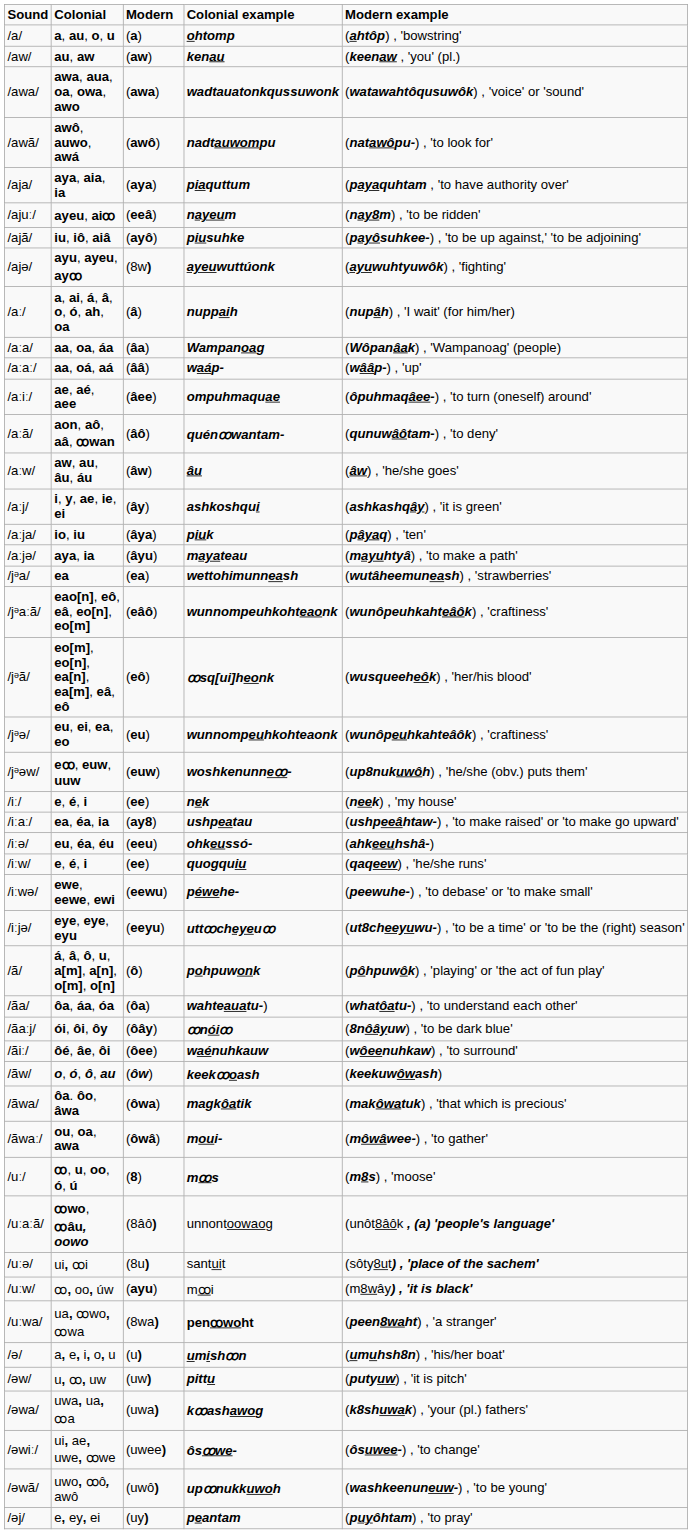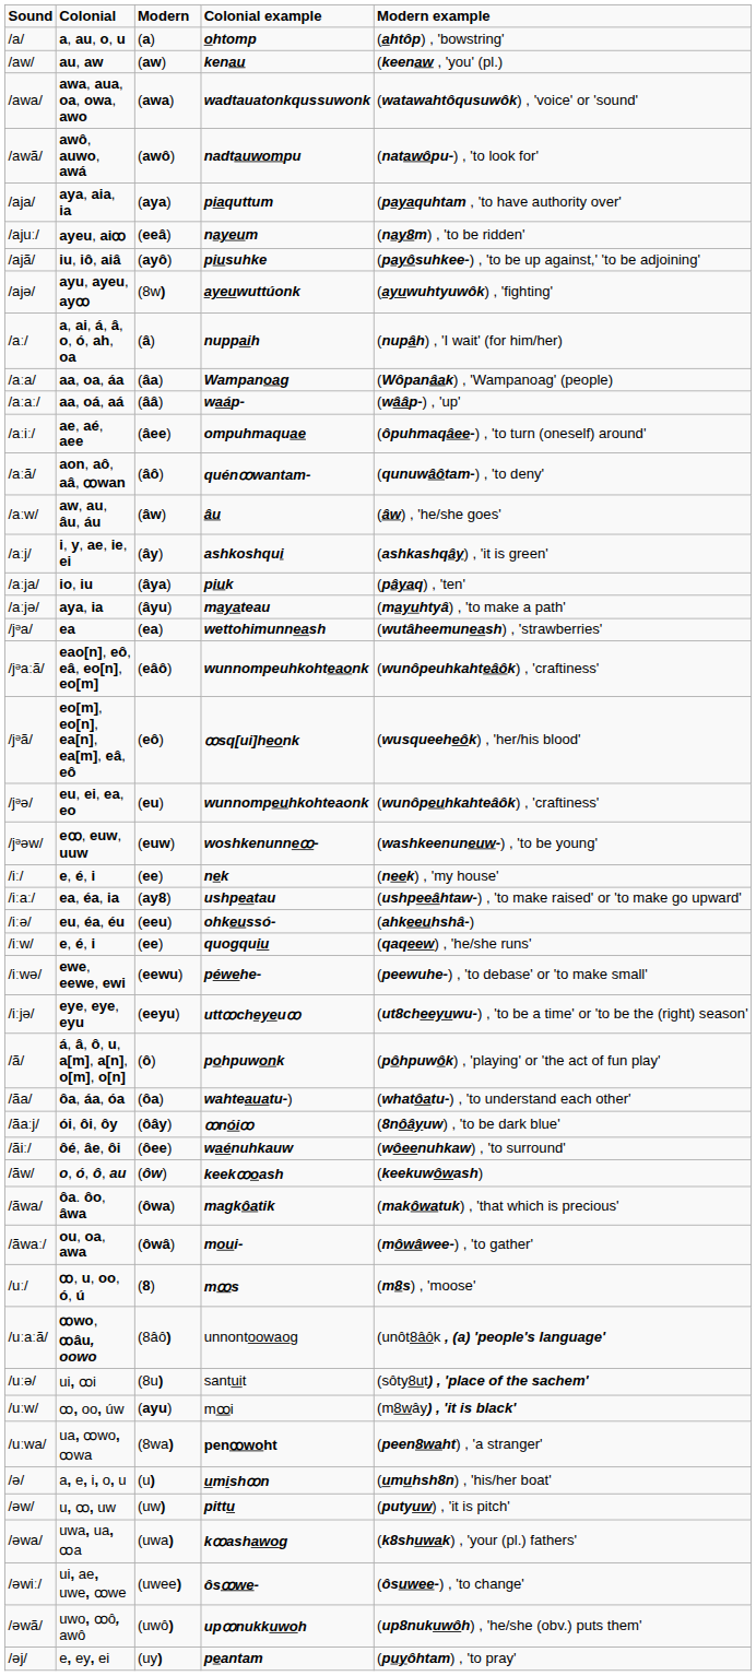/jᵊəw/ | Modern example: (up8nukuwôh) , 'he/she (obv.) puts them' -> (washkeenuneuw-) , 'to be young'
/əwã/ | Modern example: (washkeenuneuw-) , 'to be young' -> (up8nukuwôh) , 'he/she (obv.) puts them'
